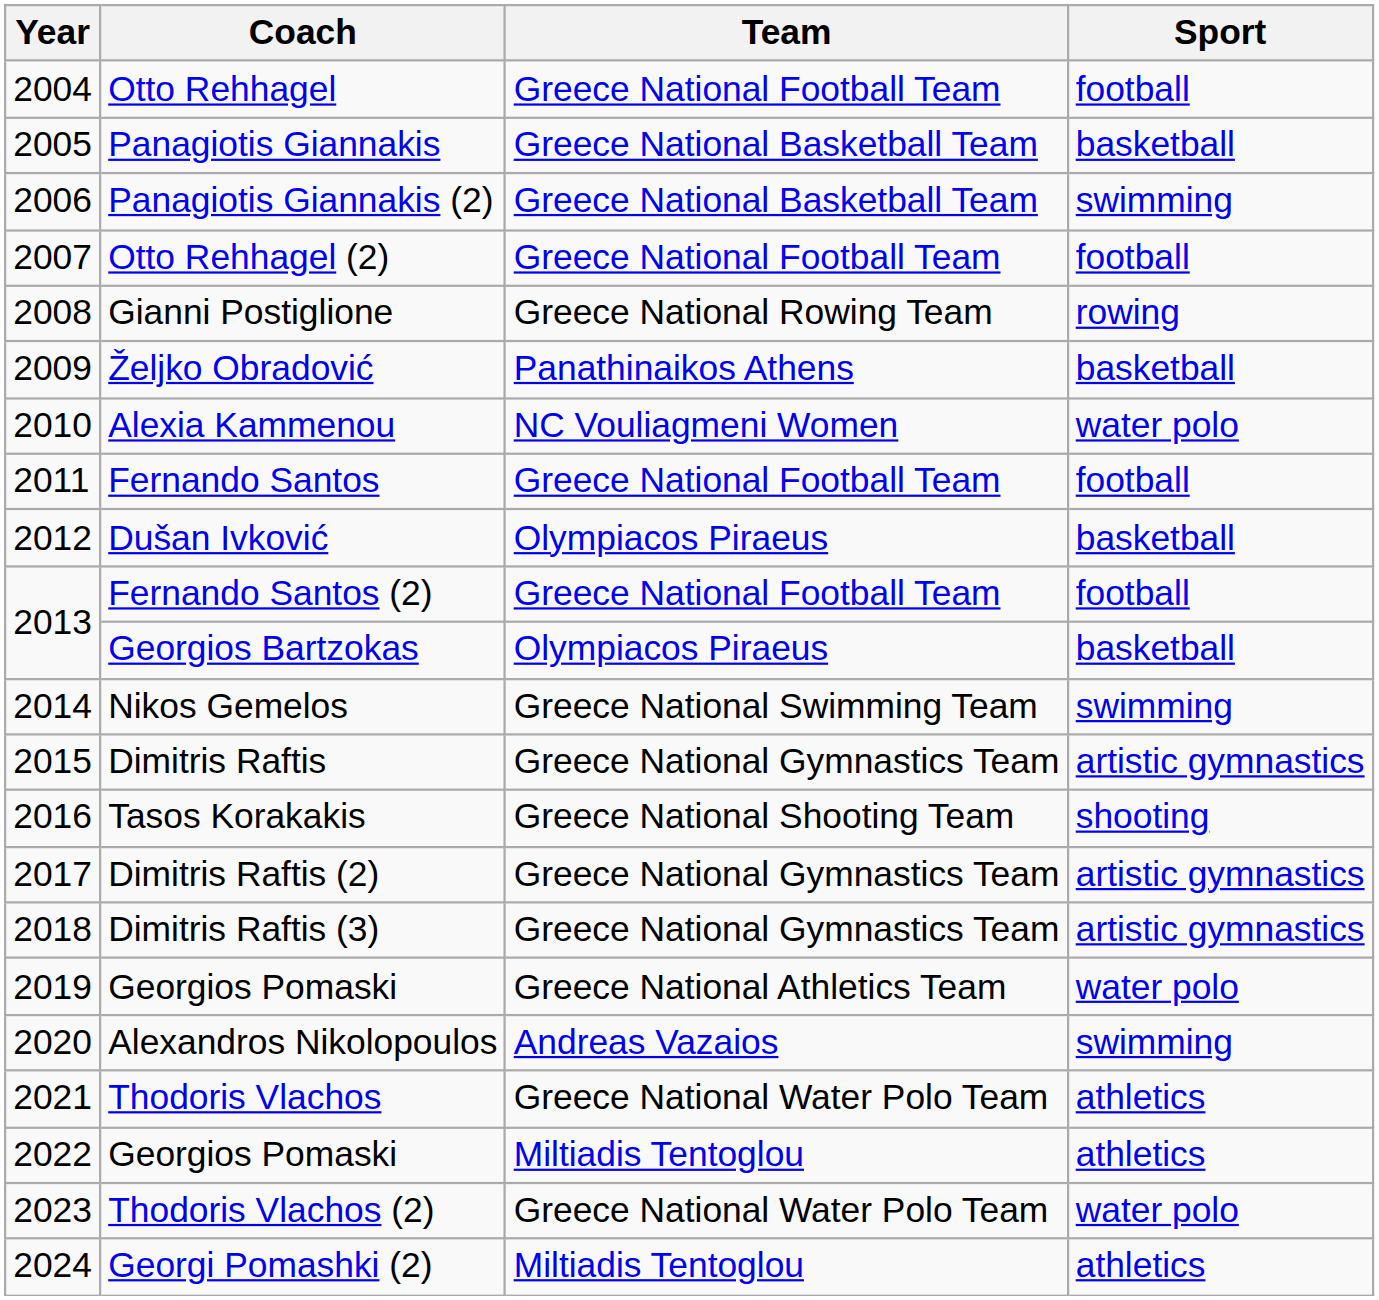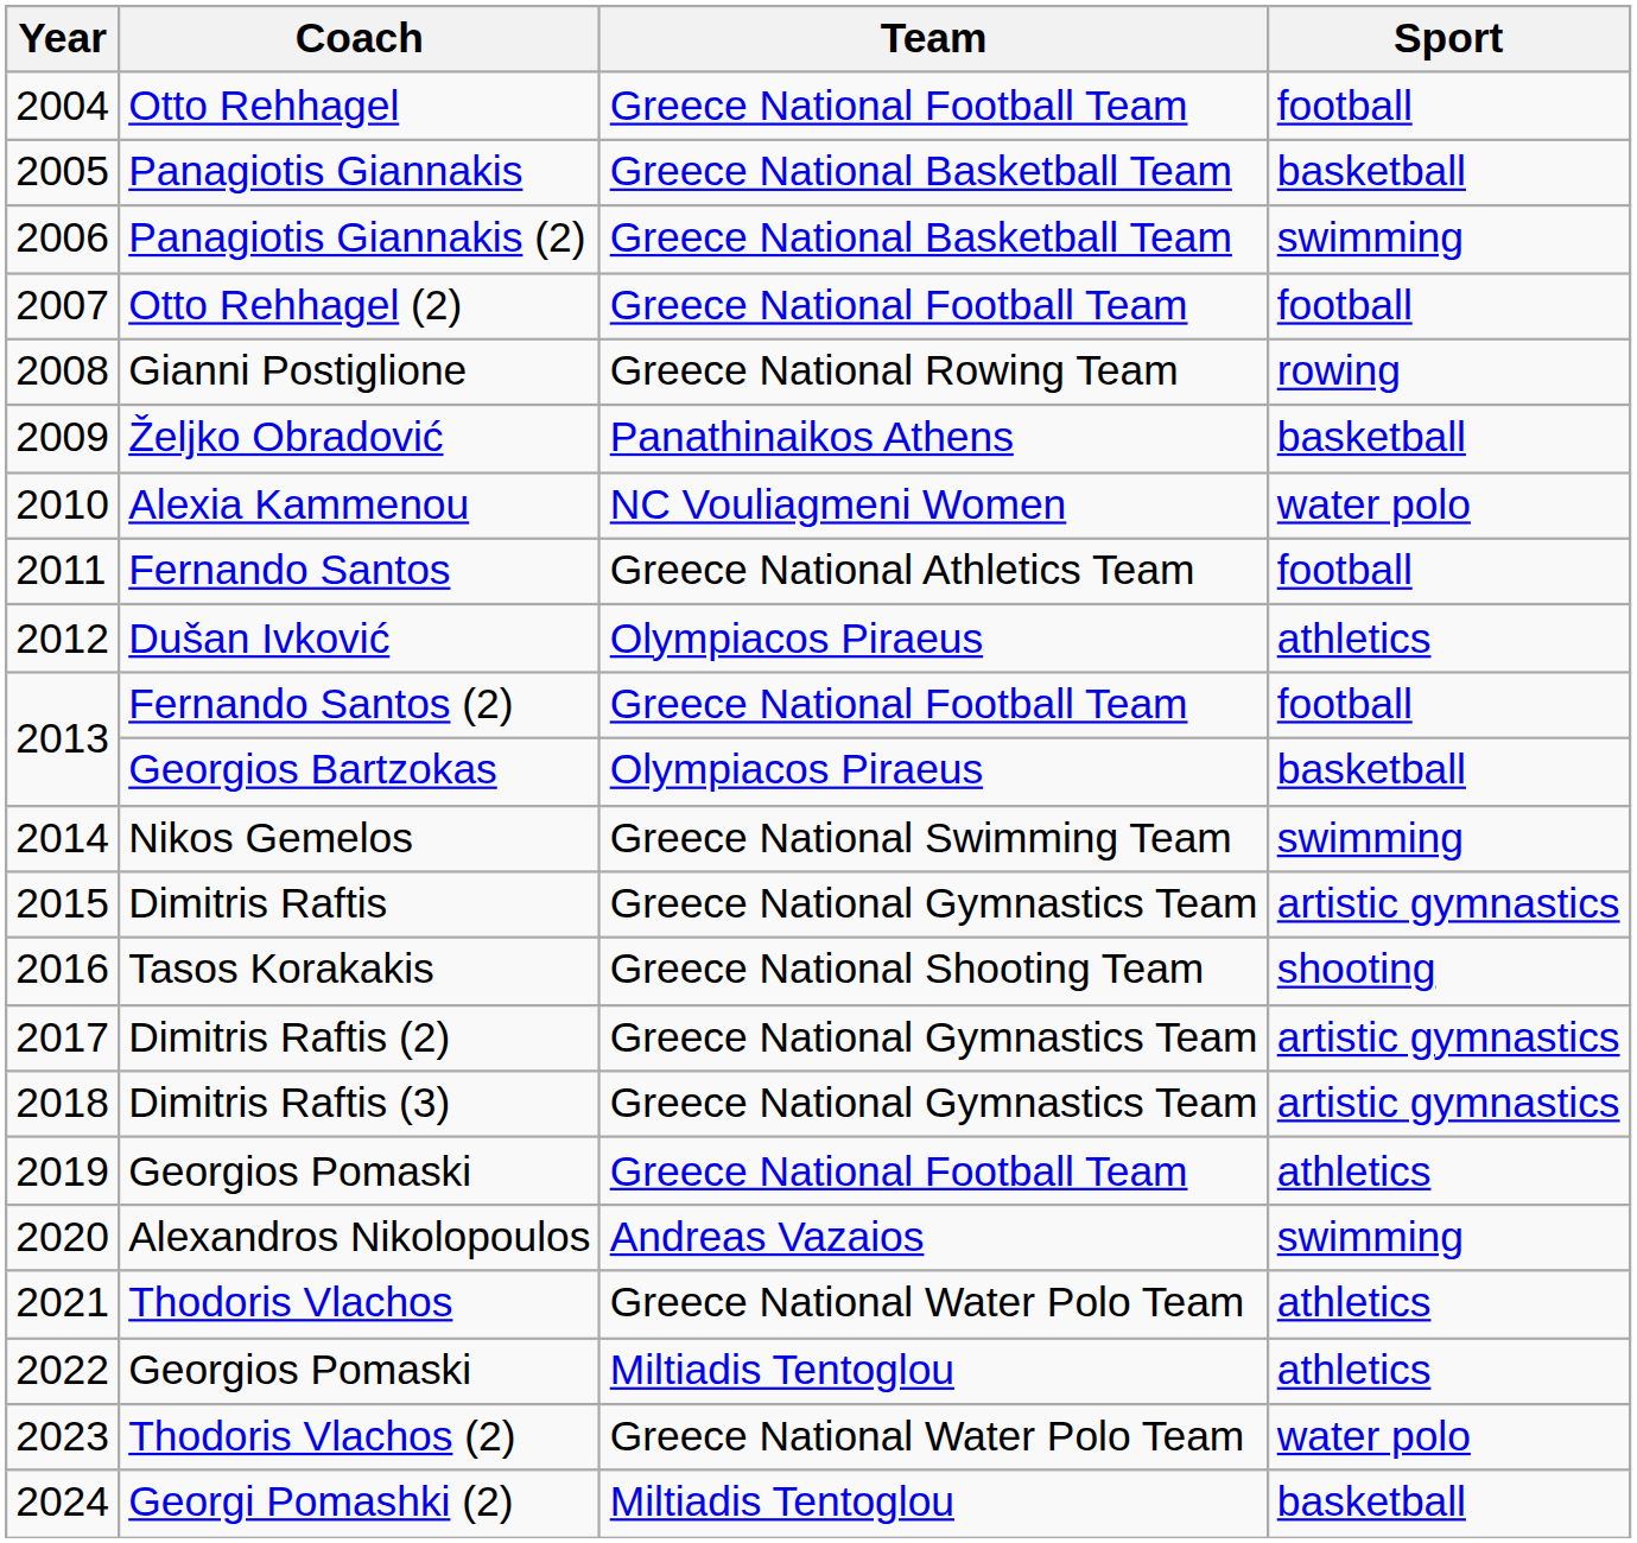Fernando Santos | Team: Greece National Football Team -> Greece National Athletics Team
Dušan Ivković | Sport: basketball -> athletics
2019 / Georgios Pomaski | Team: Greece National Athletics Team -> Greece National Football Team
2019 / Georgios Pomaski | Sport: water polo -> athletics
Georgi Pomashki (2) | Sport: athletics -> basketball
